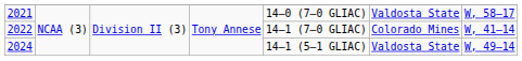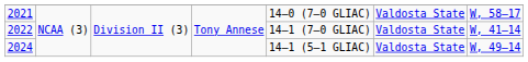2022 | column 6: Colorado Mines -> Valdosta State
